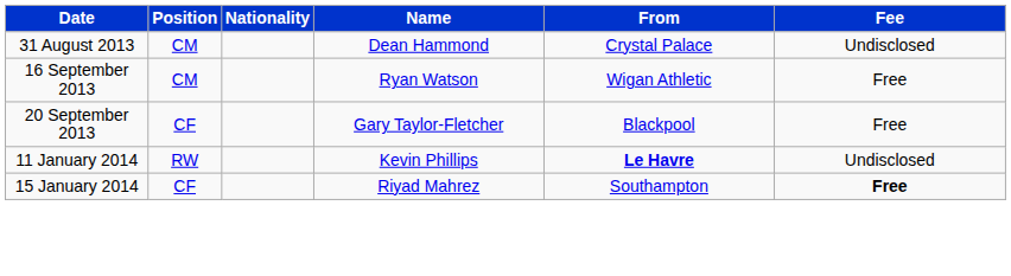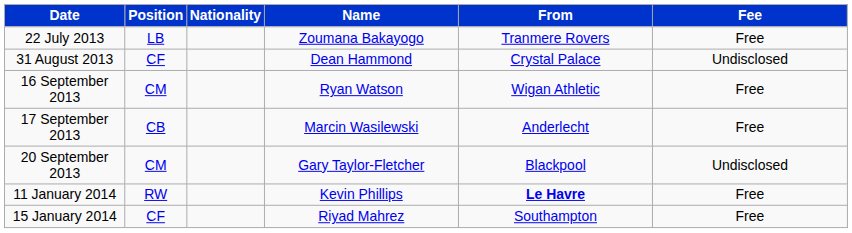+ row: 22 July 2013 | LB | Zoumana Bakayogo | Tranmere Rovers | Free
31 August 2013 | Position: CM -> CF
+ row: 17 September 2013 | CB | Marcin Wasilewski | Anderlecht | Free
20 September 2013 | Position: CF -> CM
20 September 2013 | Fee: Free -> Undisclosed
11 January 2014 | Fee: Undisclosed -> Free
15 January 2014 | Fee: bold -> normal
